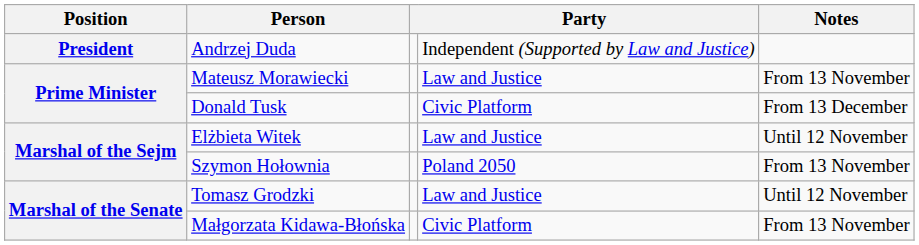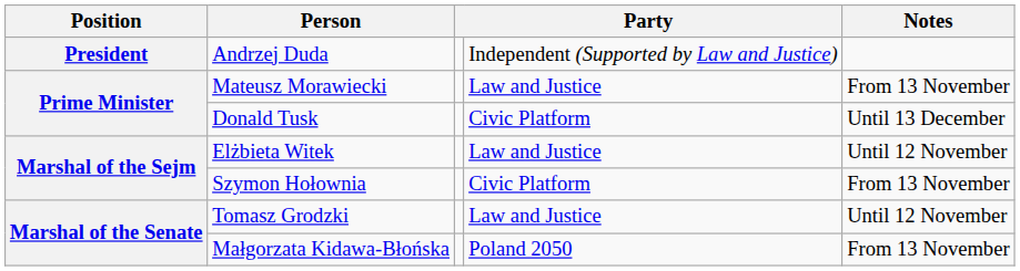Donald Tusk | Notes: From 13 December -> Until 13 December
Szymon Hołownia | column 4: Poland 2050 -> Civic Platform
Małgorzata Kidawa-Błońska | column 4: Civic Platform -> Poland 2050
